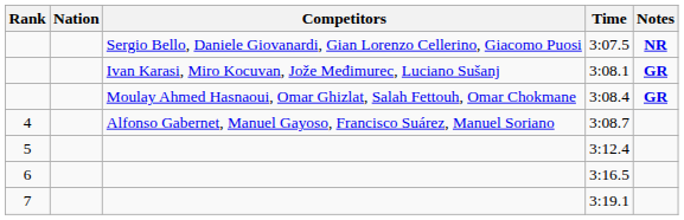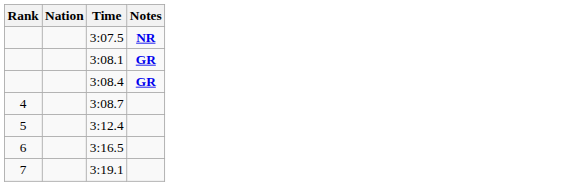- column: Competitors | Sergio Bello, Daniele Giovanardi, Gian Lorenzo Cellerino, Giacomo Puosi | Ivan Karasi, Miro Kocuvan, Jože Međimurec, Luciano Sušanj | Moulay Ahmed Hasnaoui, Omar Ghizlat, Salah Fettouh, Omar Chokmane | Alfonso Gabernet, Manuel Gayoso, Francisco Suárez, Manuel Soriano
